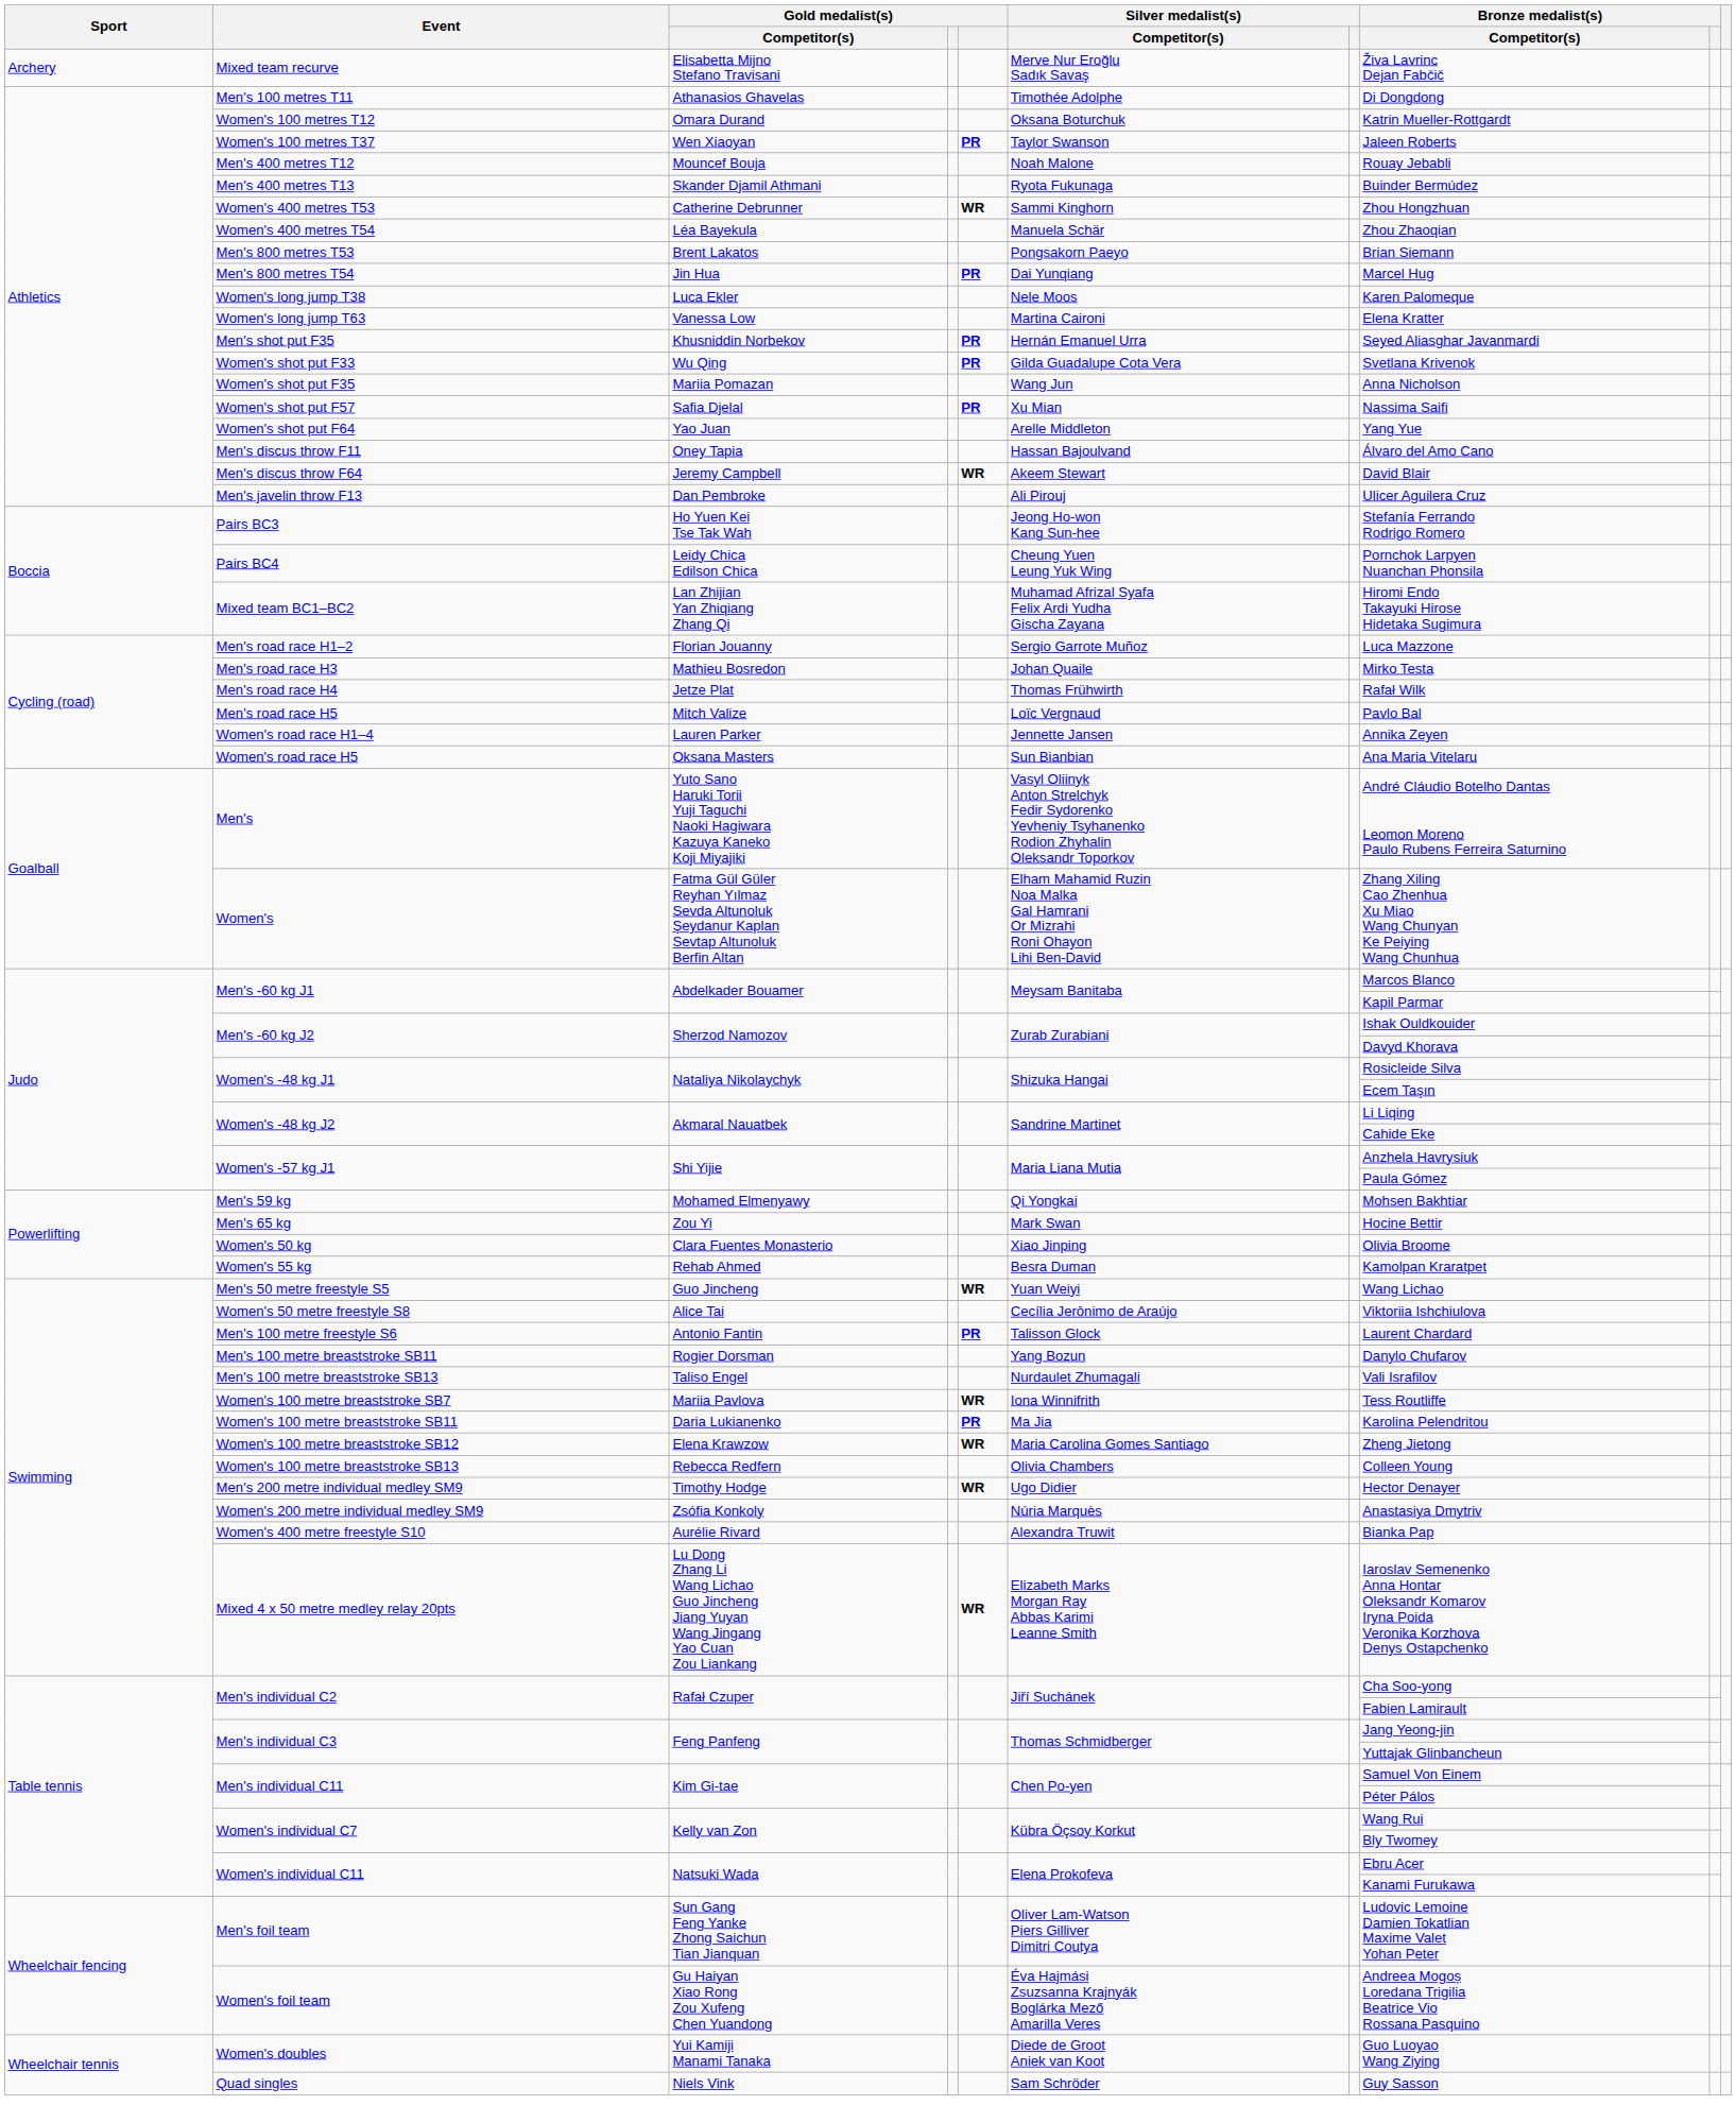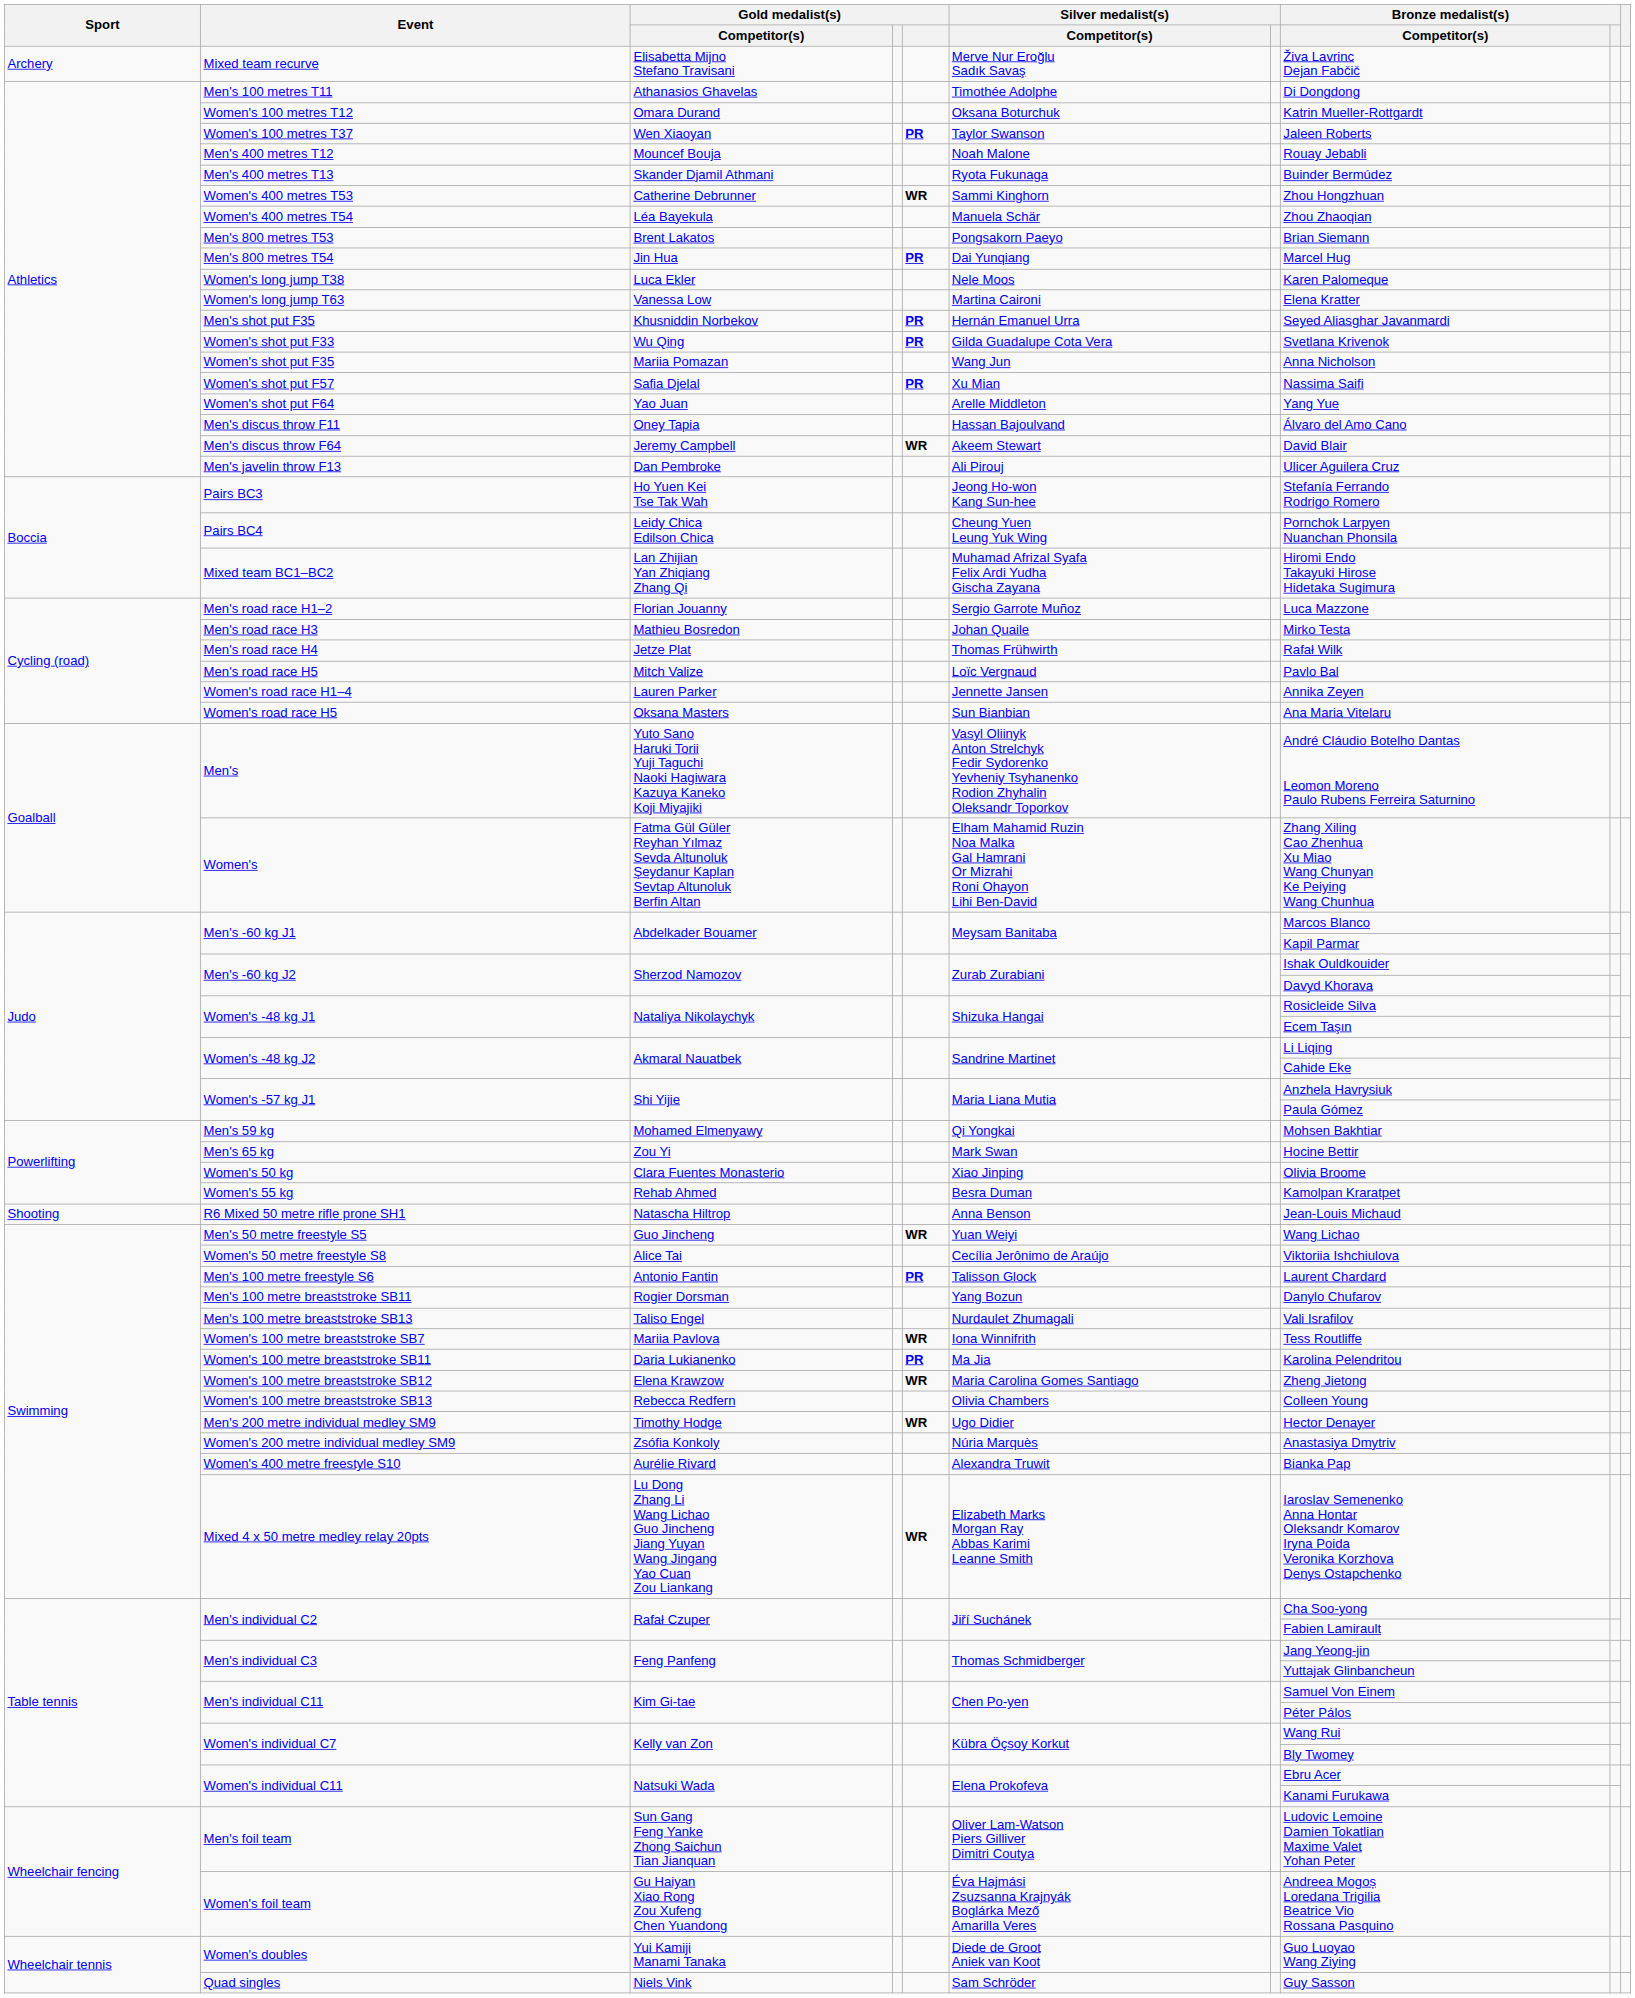+ row: Shooting | R6 Mixed 50 metre rifle prone SH1 | Natascha Hiltrop | Anna Benson | Jean-Louis Michaud
